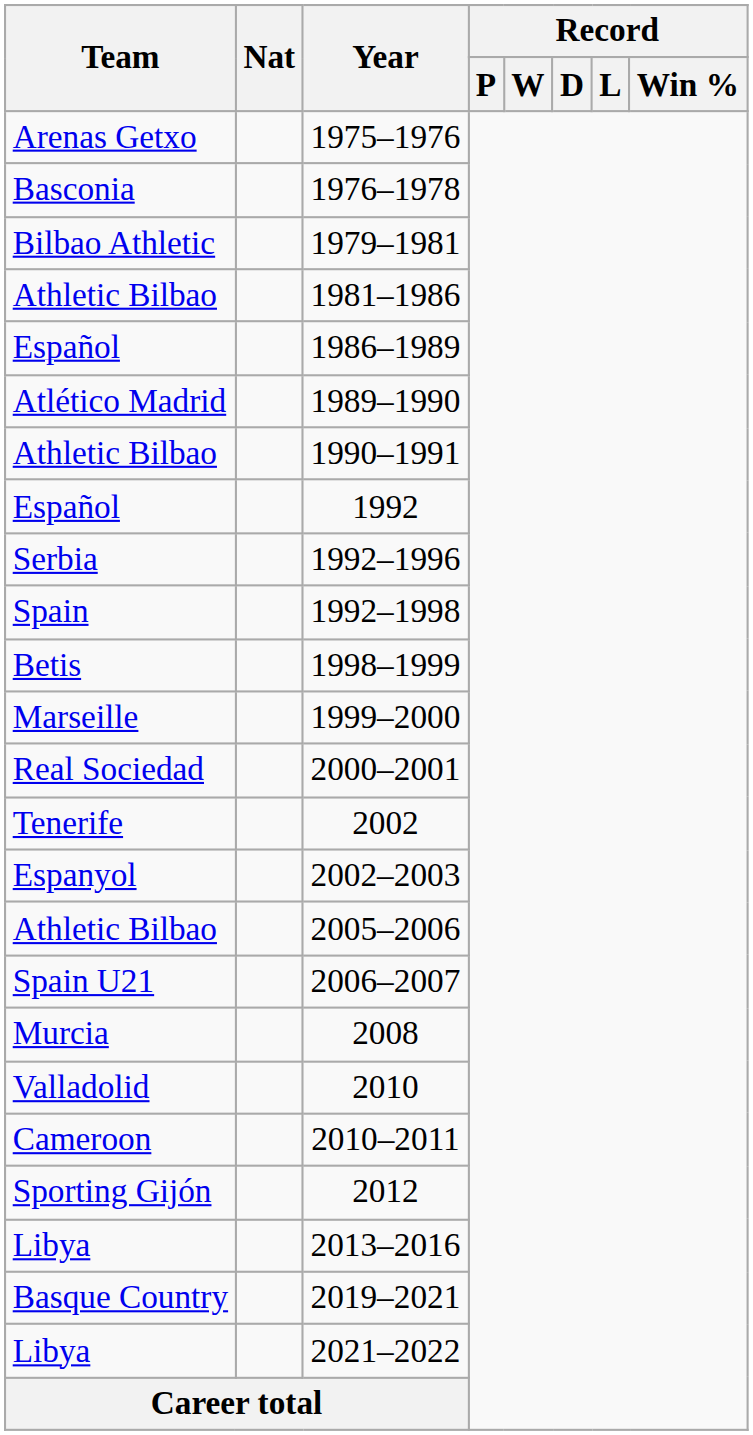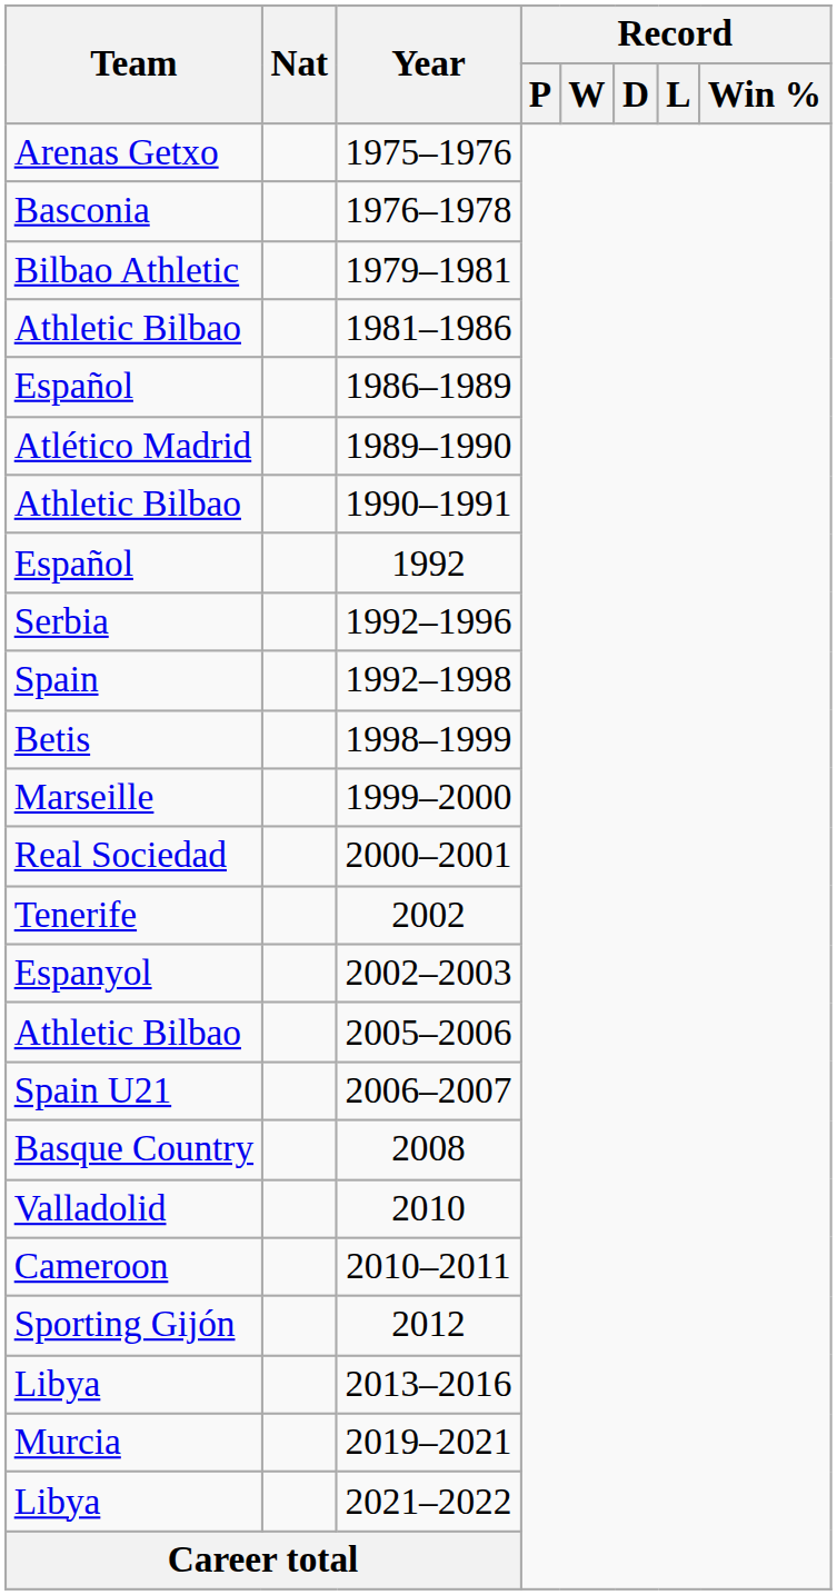2008 | Team: Murcia -> Basque Country
2019–2021 | Team: Basque Country -> Murcia
